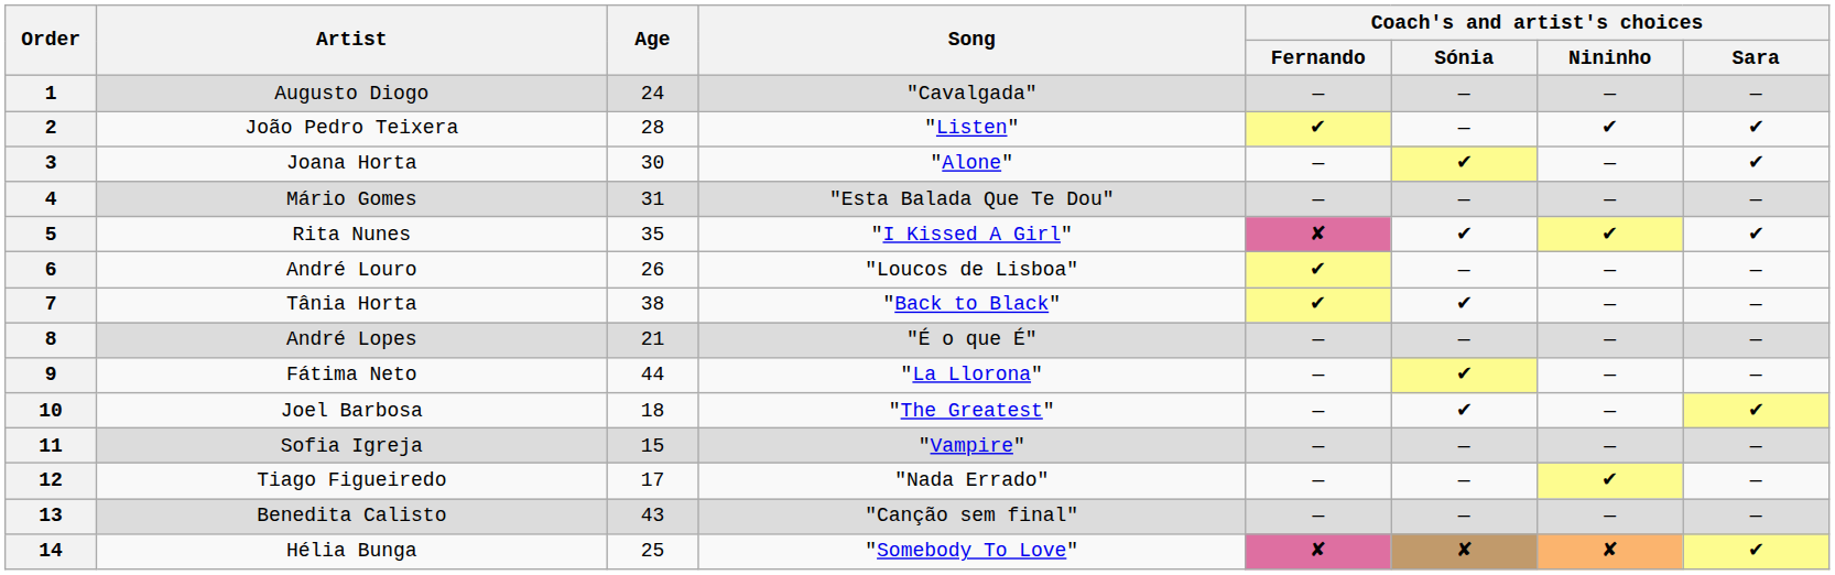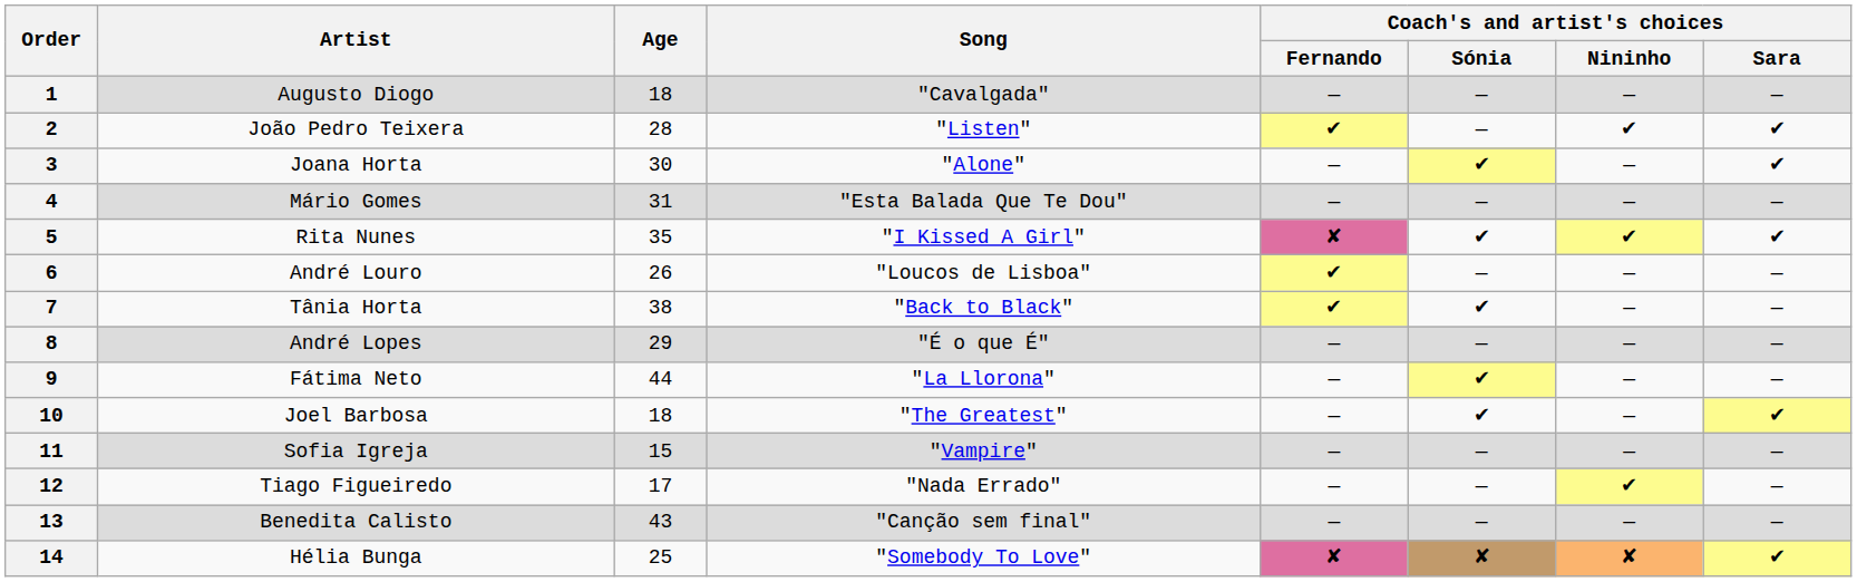1 | Age: 24 -> 18
8 | Age: 21 -> 29
